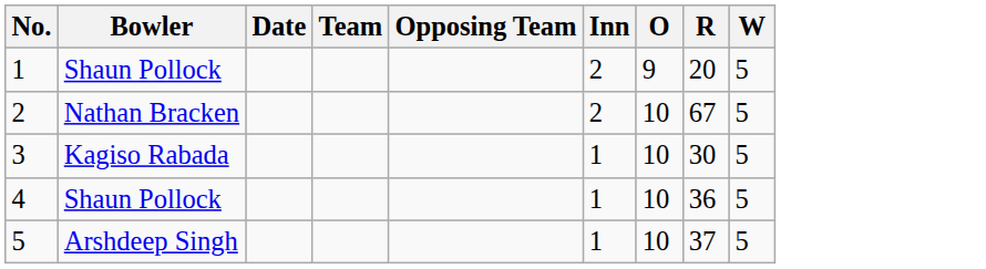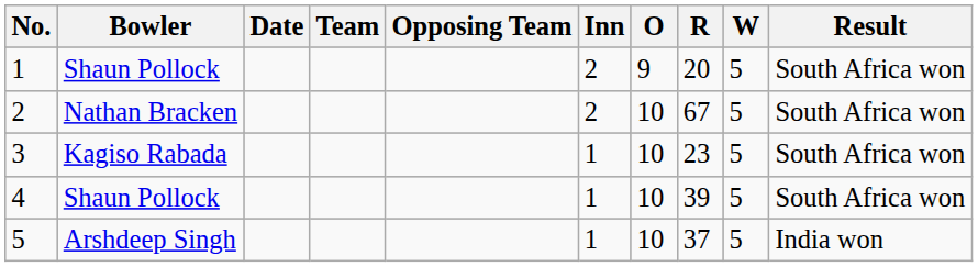+ column: Result | South Africa won | South Africa won | South Africa won | South Africa won | India won
3 | R: 30 -> 23
4 | R: 36 -> 39
